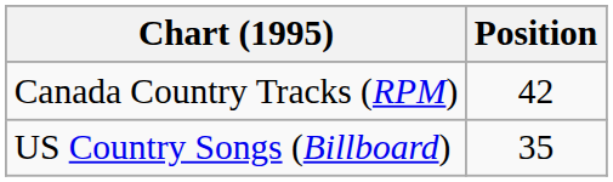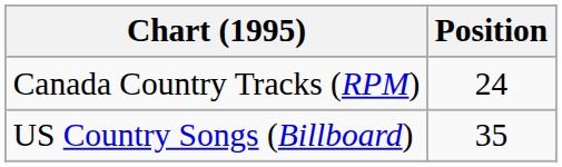Canada Country Tracks (RPM) | Position: 42 -> 24
